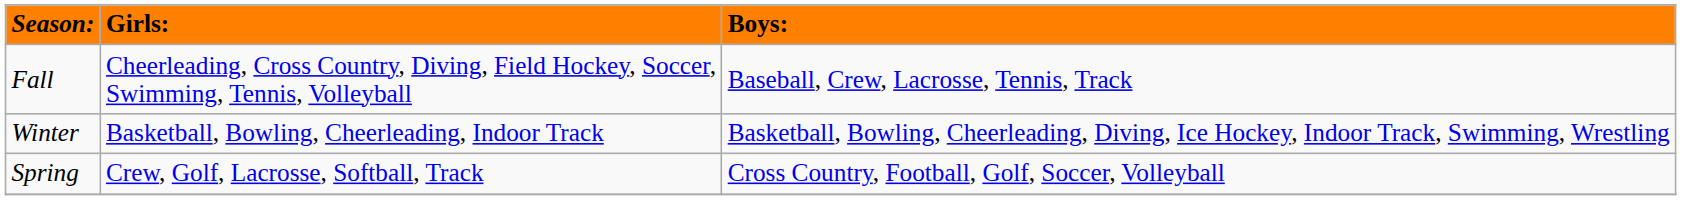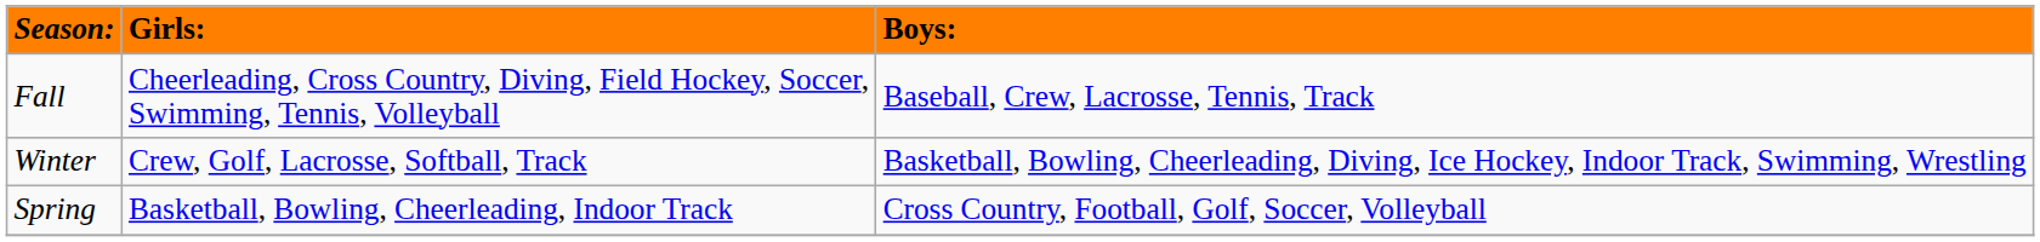Winter | column 2: Basketball, Bowling, Cheerleading, Indoor Track -> Crew, Golf, Lacrosse, Softball, Track
Spring | column 2: Crew, Golf, Lacrosse, Softball, Track -> Basketball, Bowling, Cheerleading, Indoor Track
